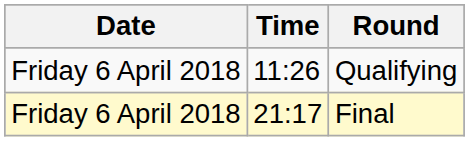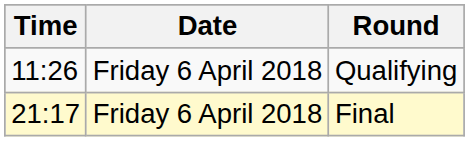columns swapped: Date <-> Time
